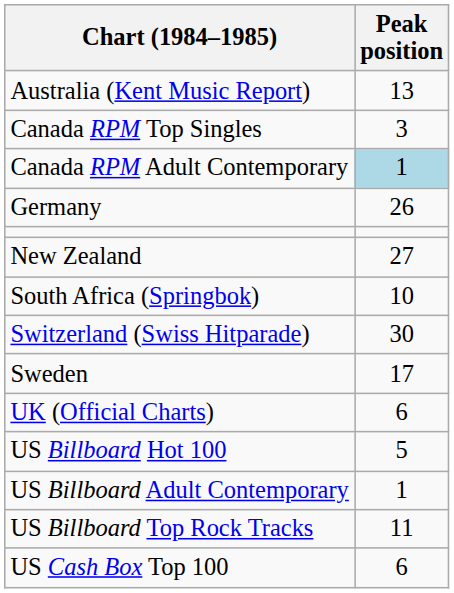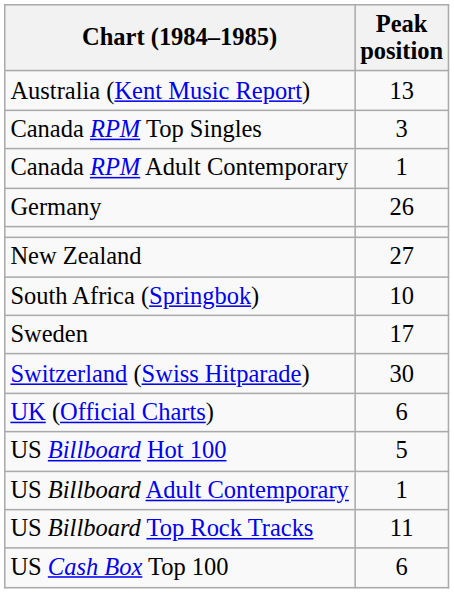Canada RPM Adult Contemporary | Peak position: lightblue background -> no background
rows swapped: Sweden <-> Switzerland (Swiss Hitparade)
